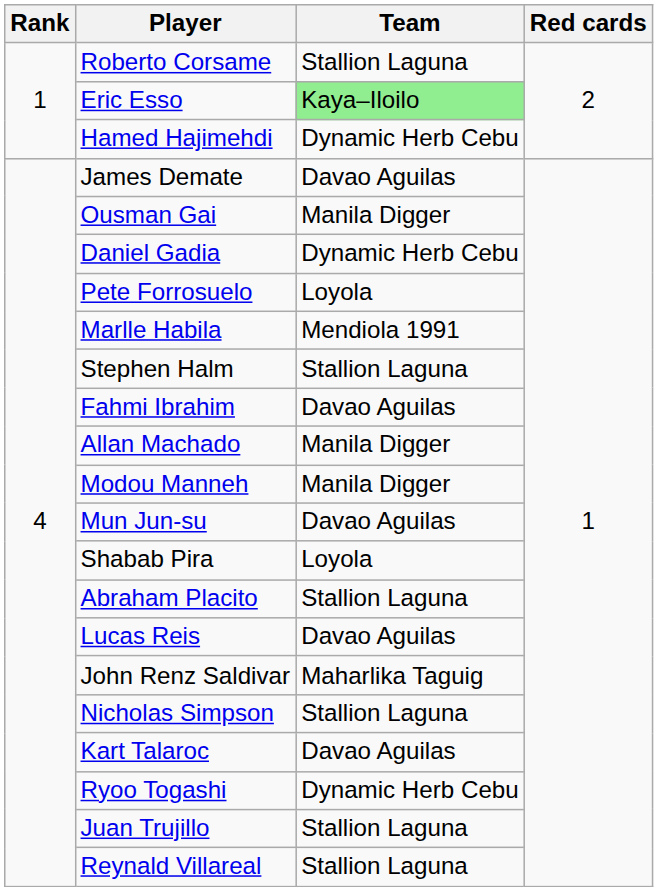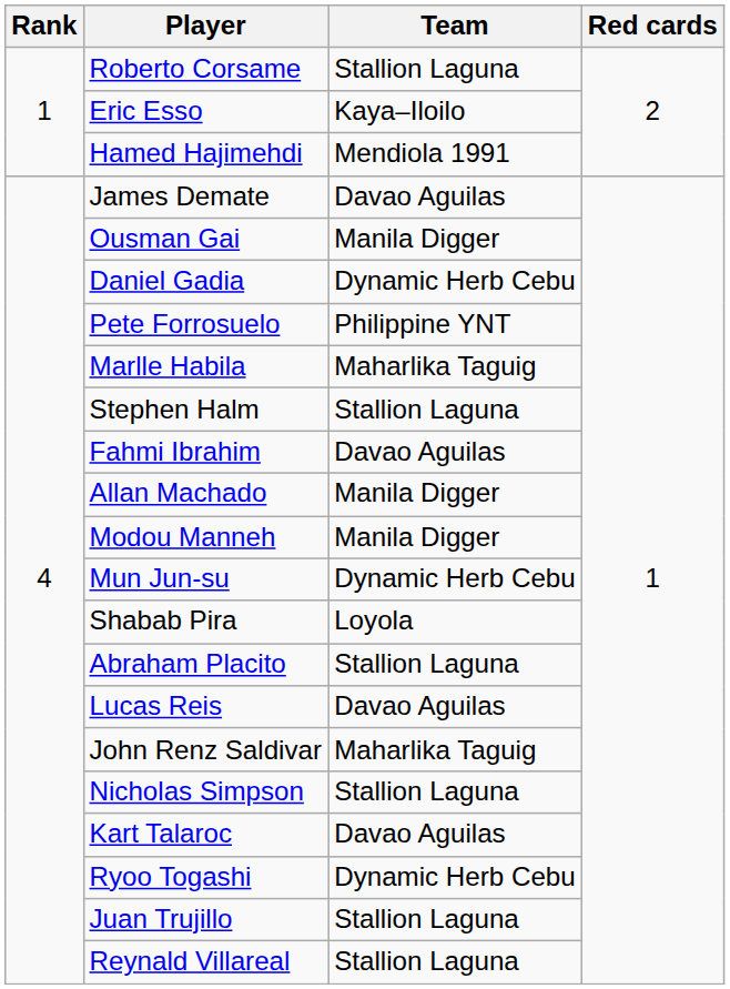Eric Esso | Team: lightgreen background -> no background
Hamed Hajimehdi | Team: Dynamic Herb Cebu -> Mendiola 1991
Pete Forrosuelo | Team: Loyola -> Philippine YNT
Marlle Habila | Team: Mendiola 1991 -> Maharlika Taguig
Mun Jun-su | Team: Davao Aguilas -> Dynamic Herb Cebu
